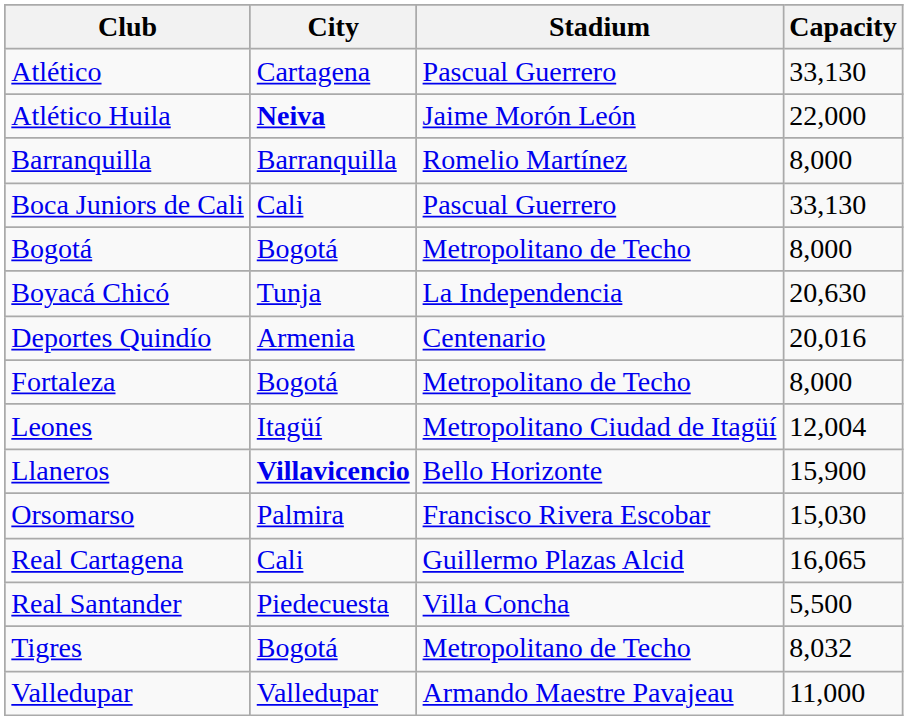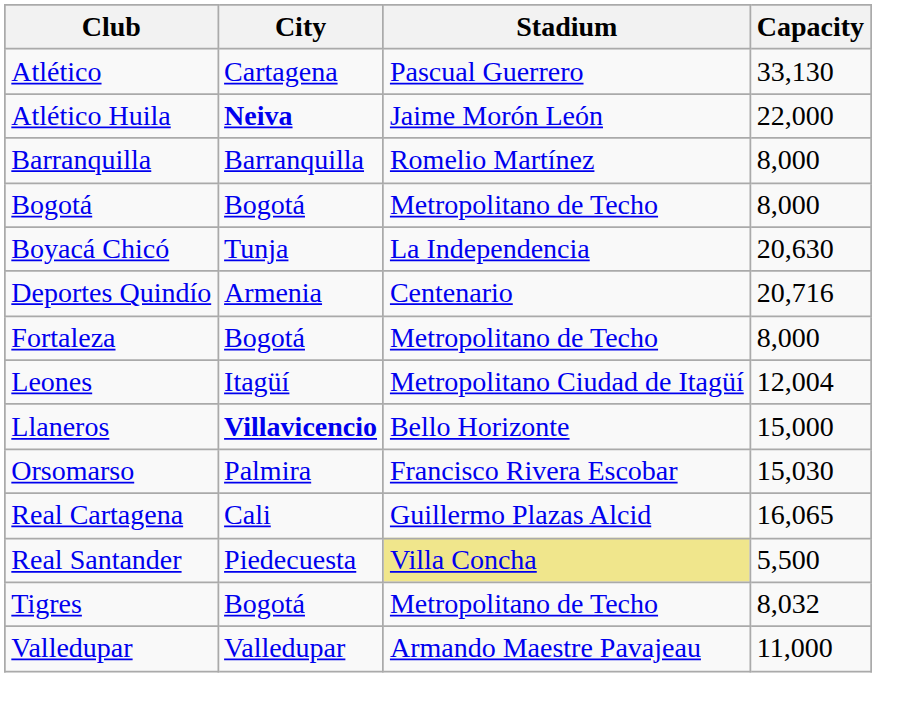- row: Boca Juniors de Cali | Cali | Pascual Guerrero | 33,130
Deportes Quindío | Capacity: 20,016 -> 20,716
Llaneros | Capacity: 15,900 -> 15,000
Real Santander | Stadium: no background -> khaki background
